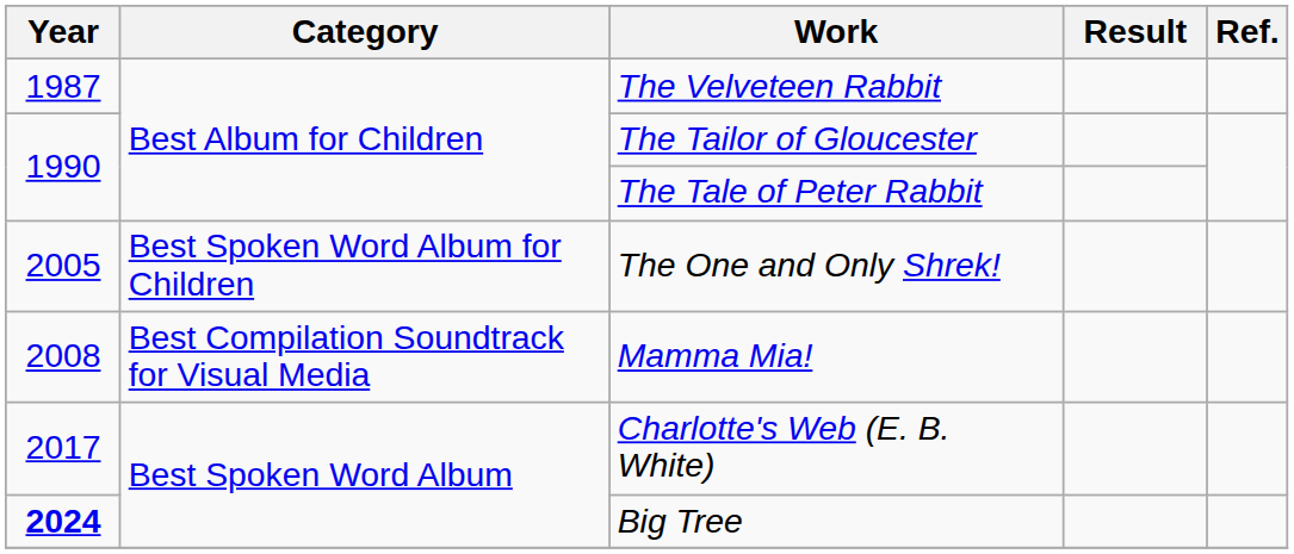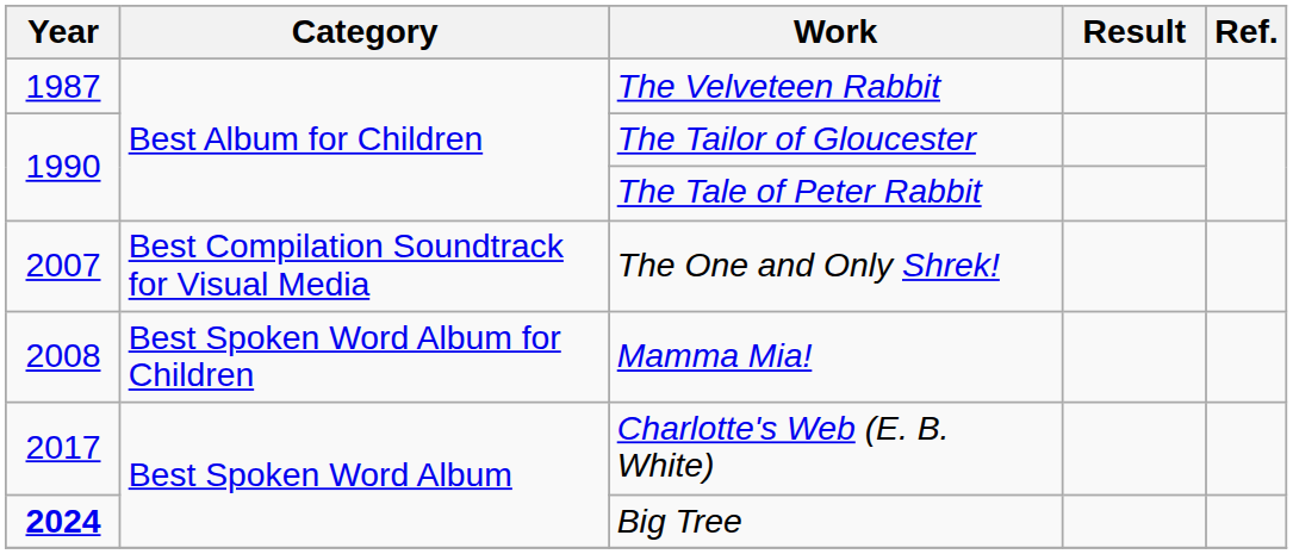The One and Only Shrek! | Year: 2005 -> 2007
The One and Only Shrek! | Category: Best Spoken Word Album for Children -> Best Compilation Soundtrack for Visual Media
Mamma Mia! | Category: Best Compilation Soundtrack for Visual Media -> Best Spoken Word Album for Children
